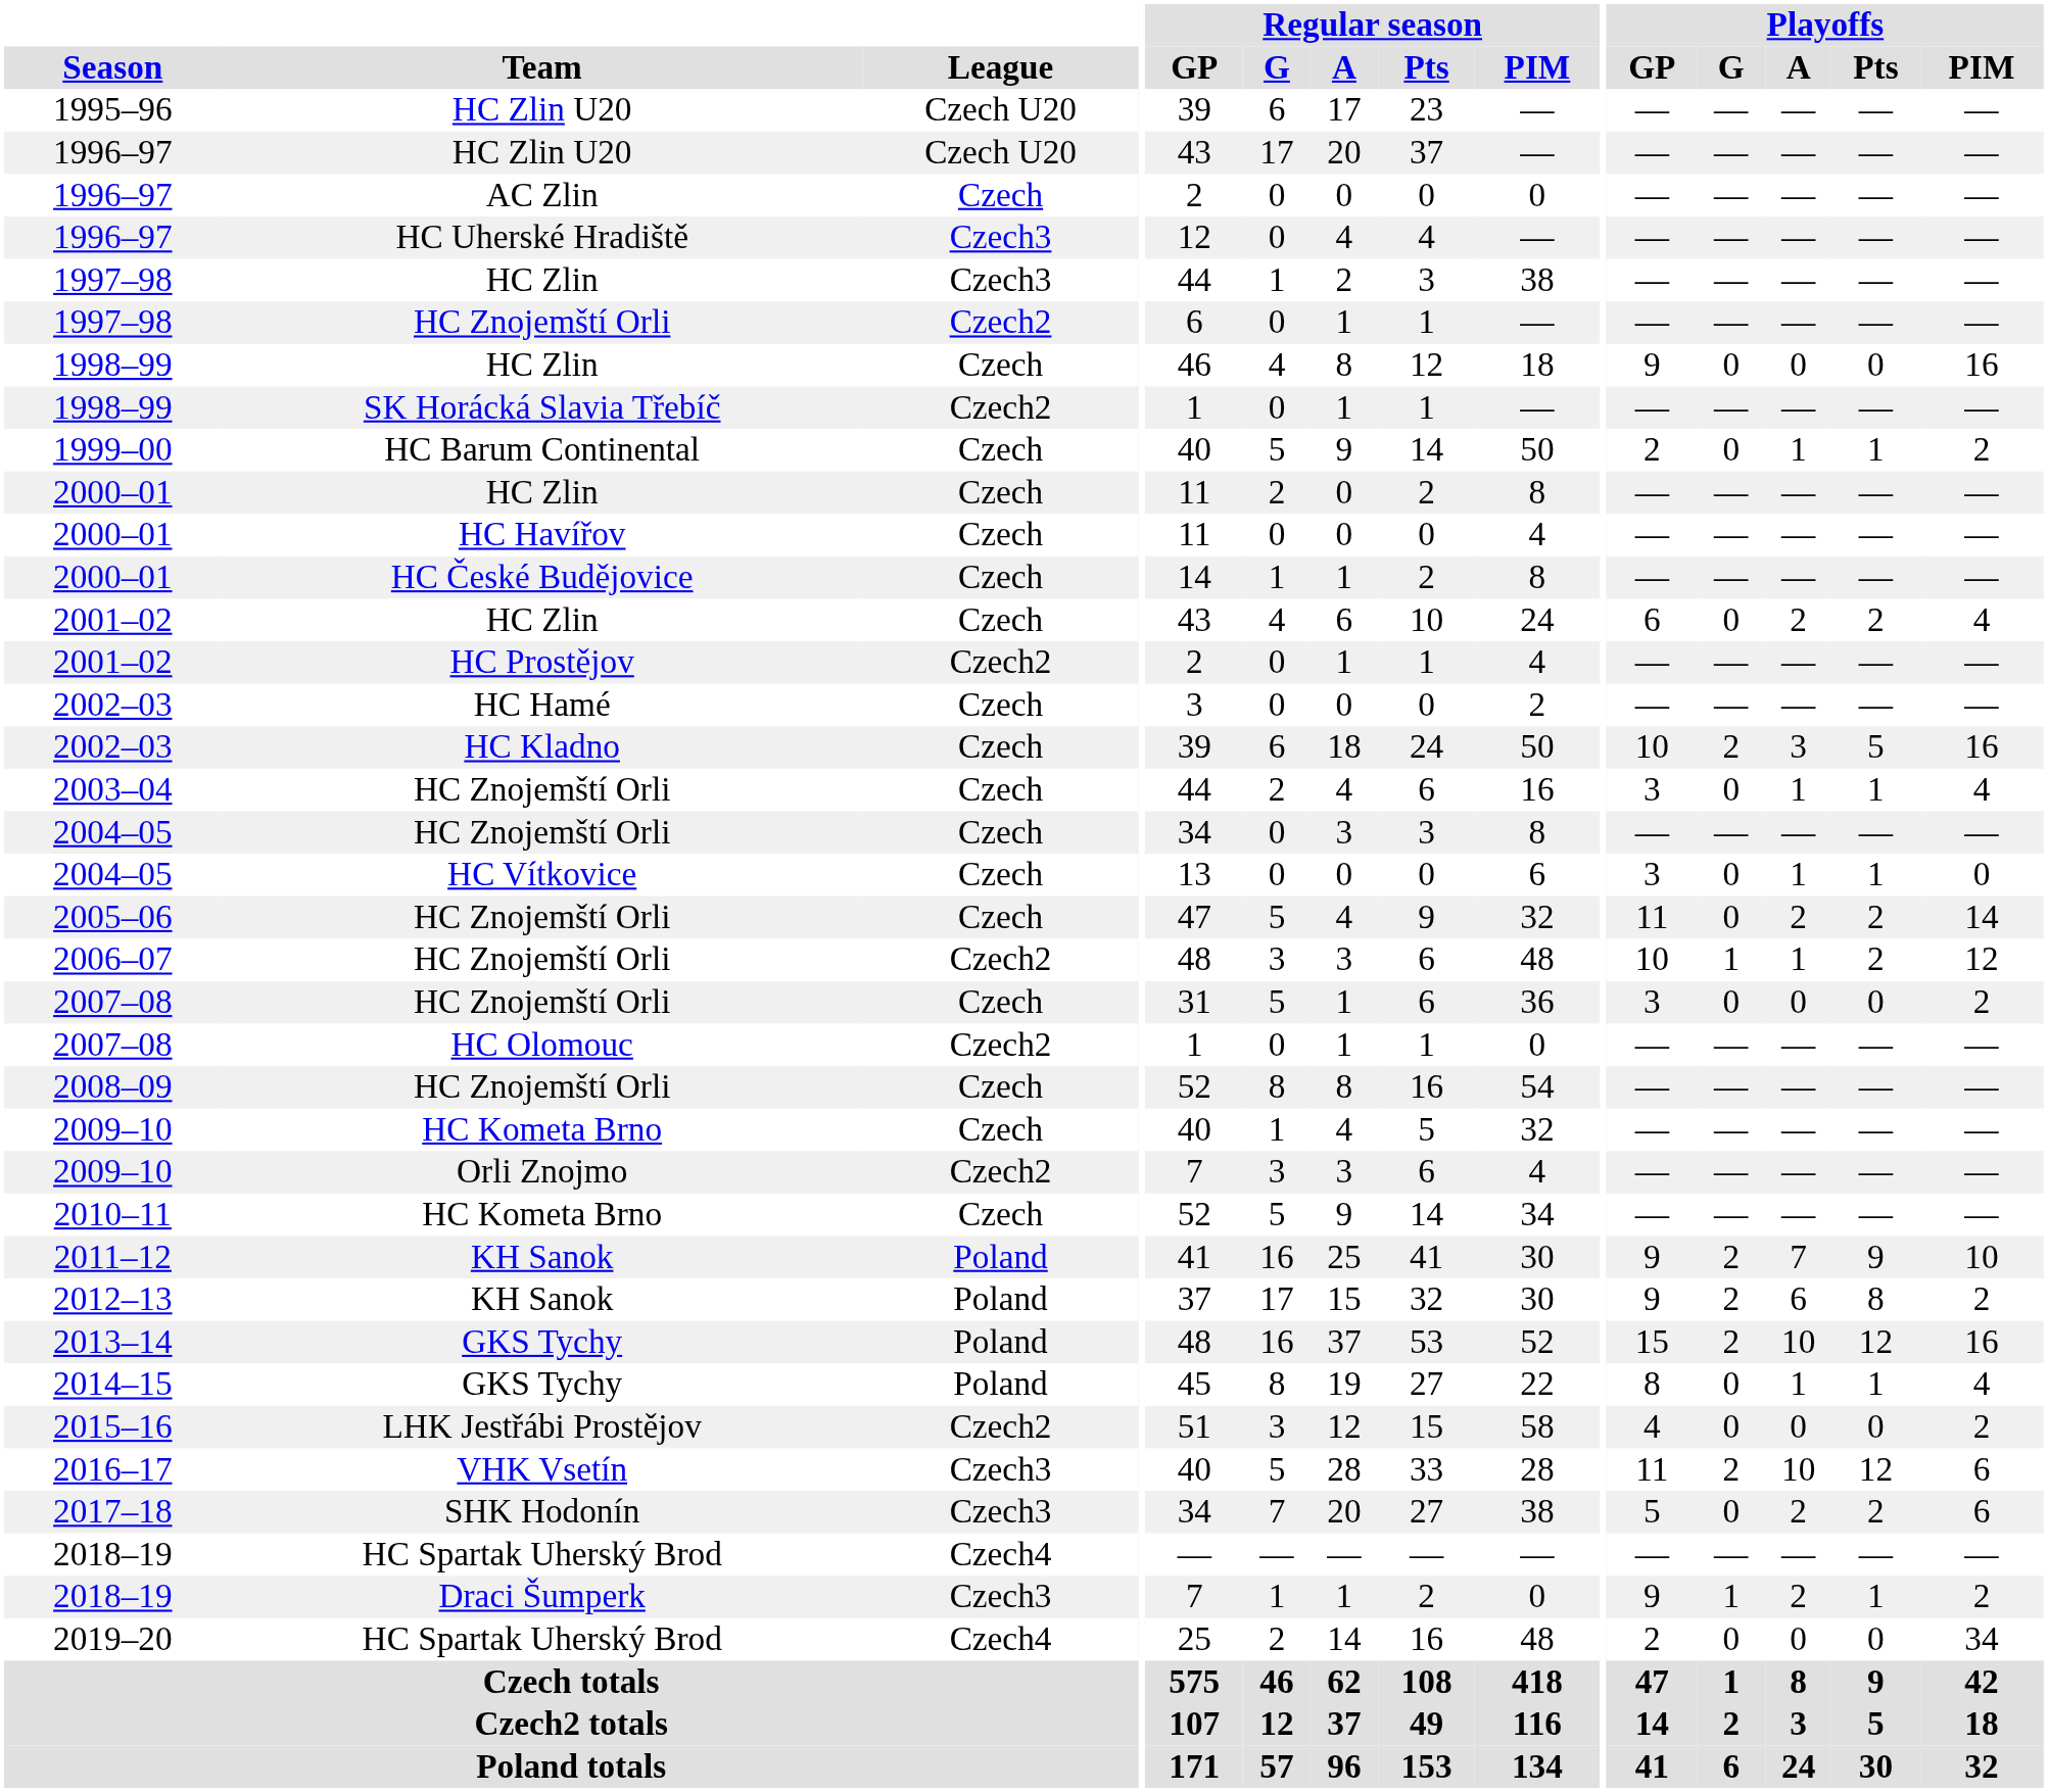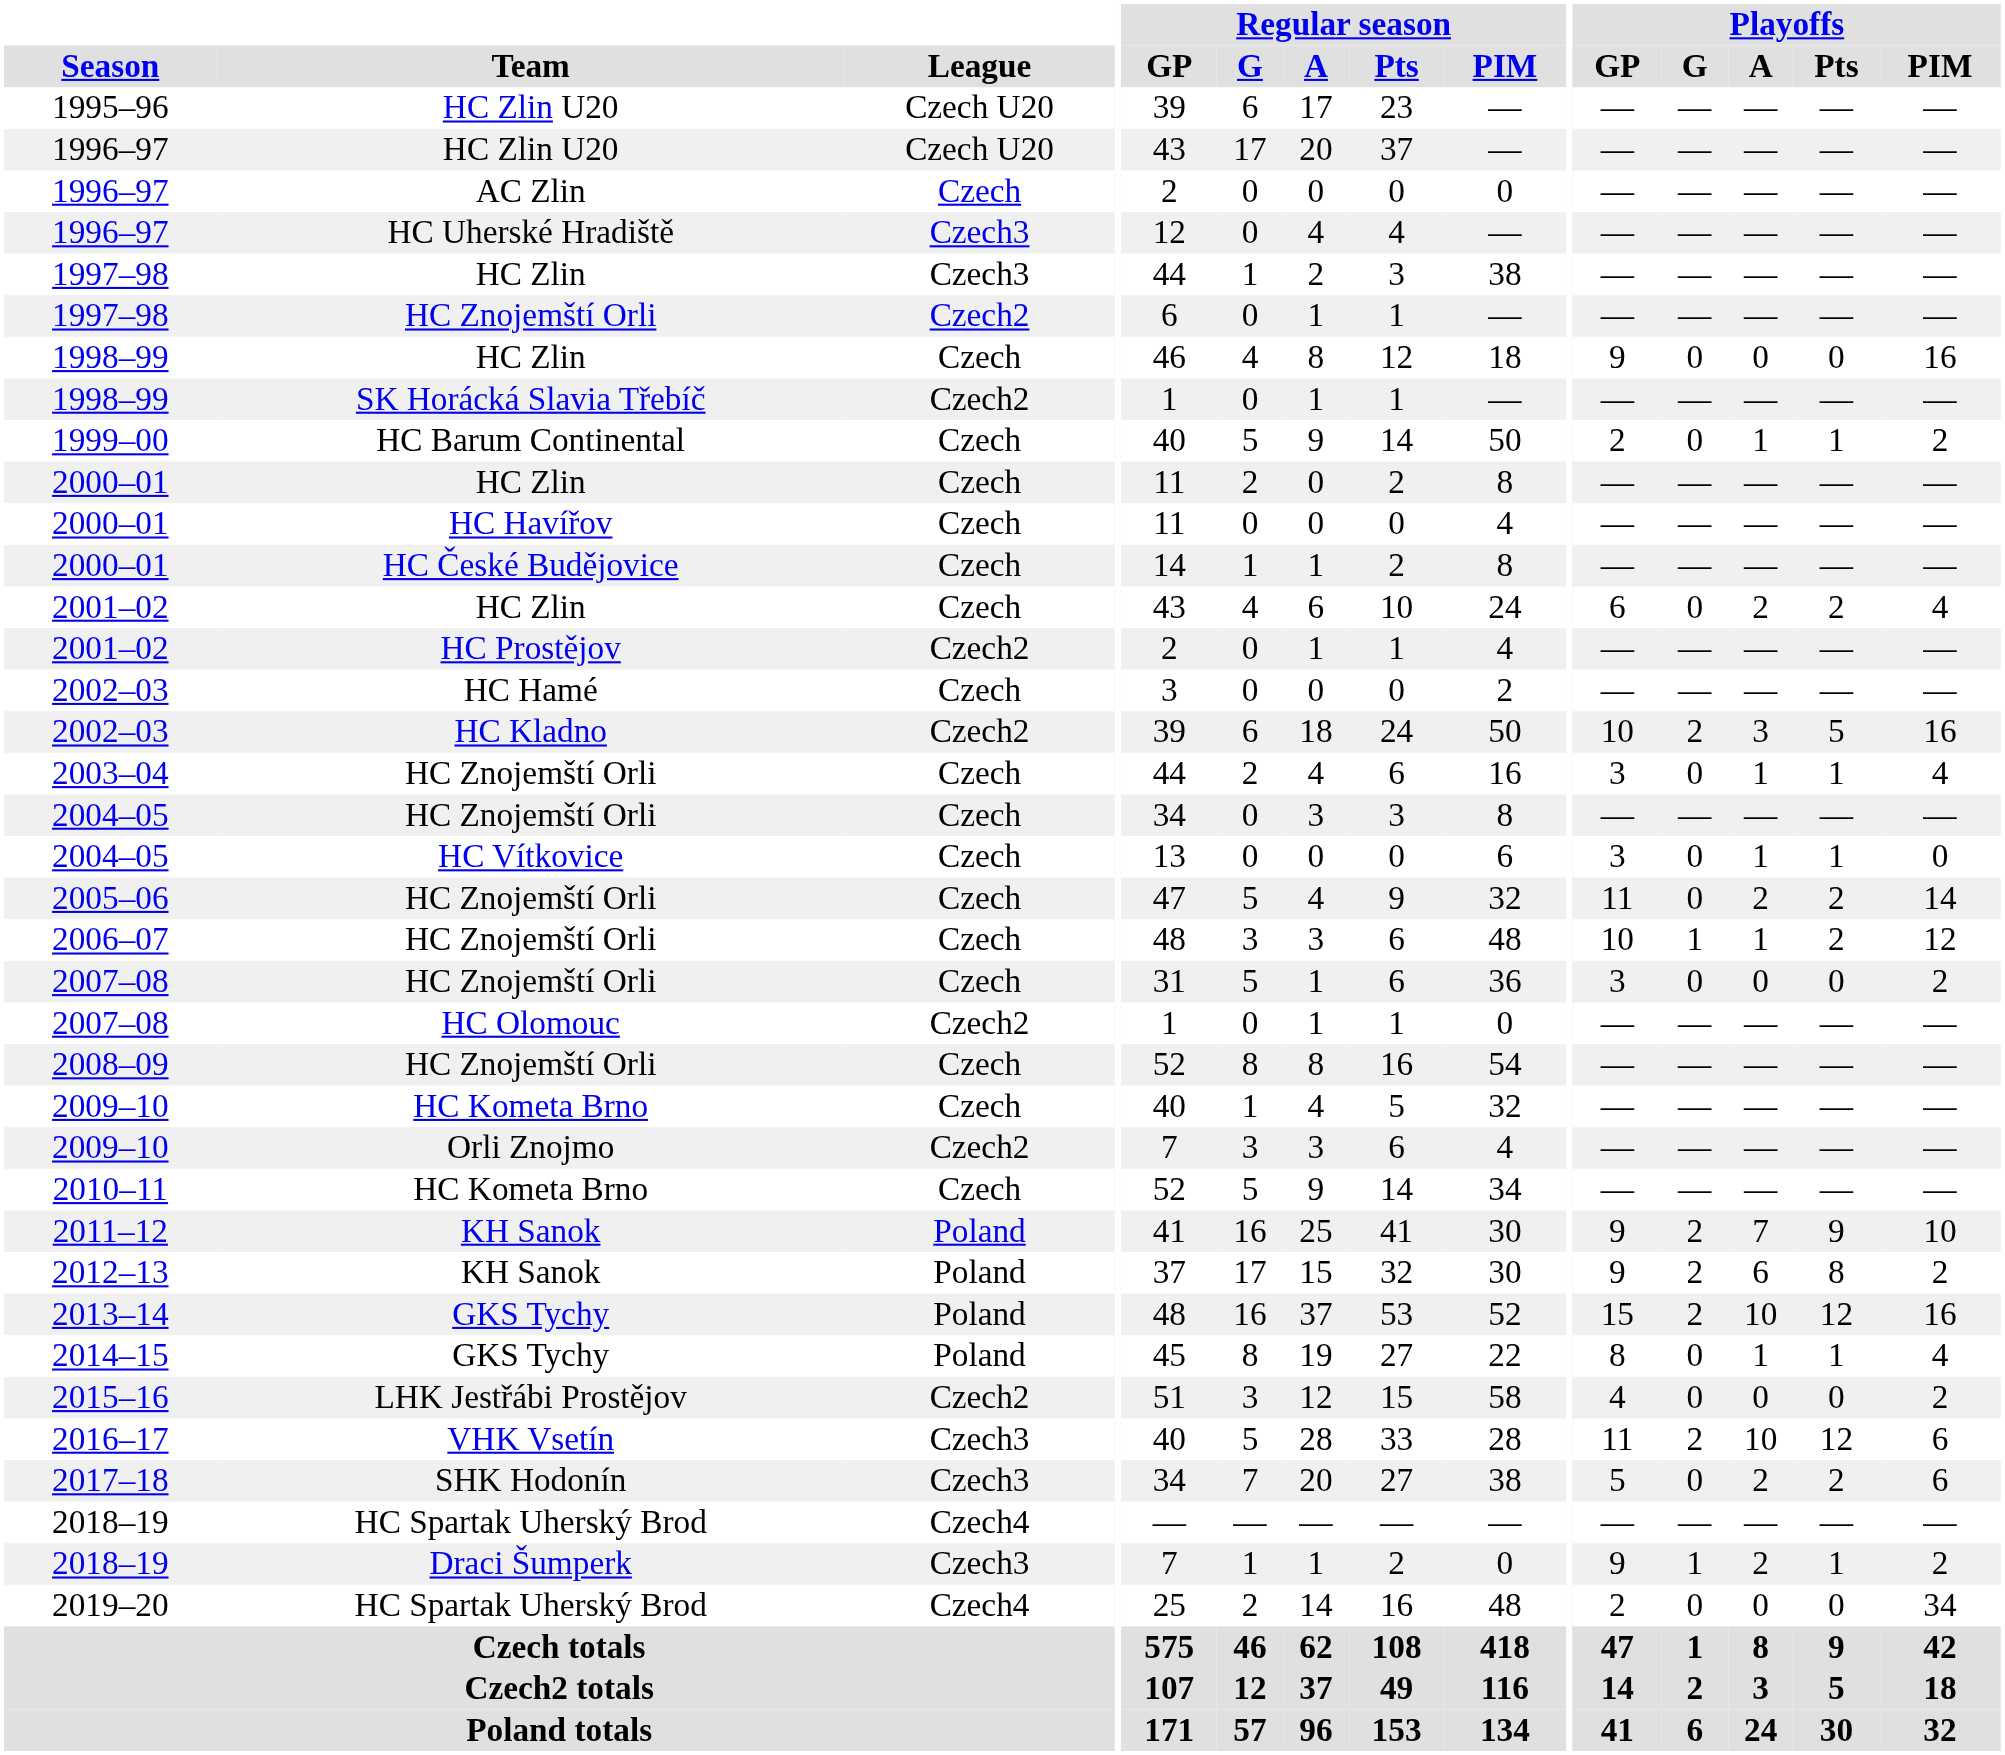2002–03 / HC Kladno | League: Czech -> Czech2
2006–07 | League: Czech2 -> Czech
